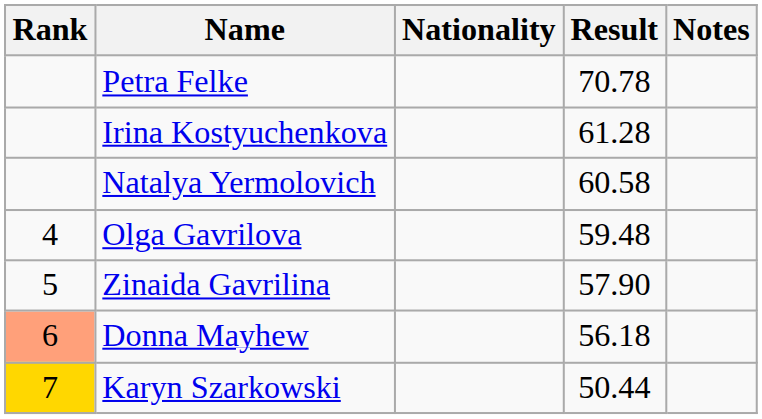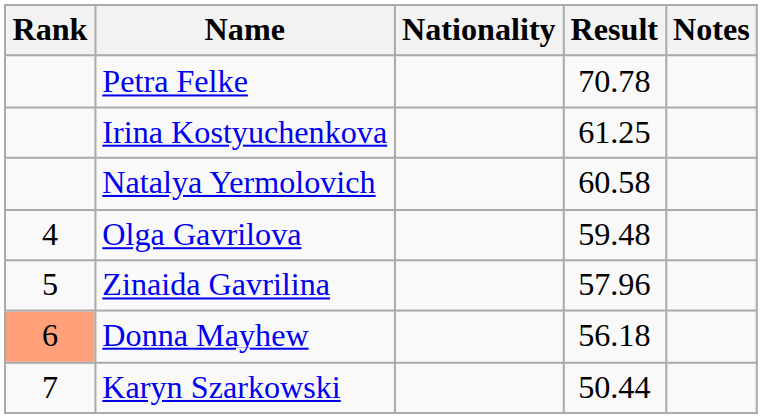Irina Kostyuchenkova | Result: 61.28 -> 61.25
Zinaida Gavrilina | Result: 57.90 -> 57.96
Karyn Szarkowski | Rank: gold background -> no background
